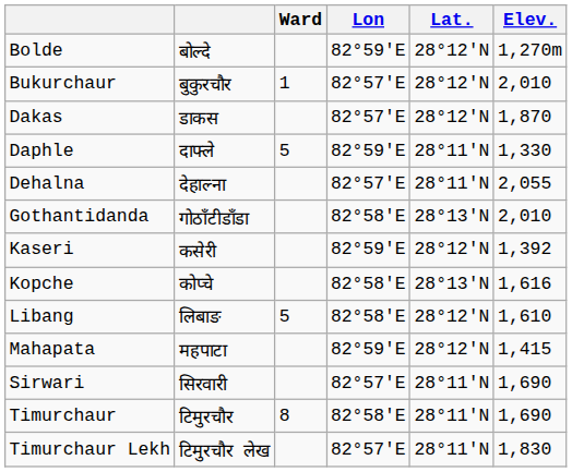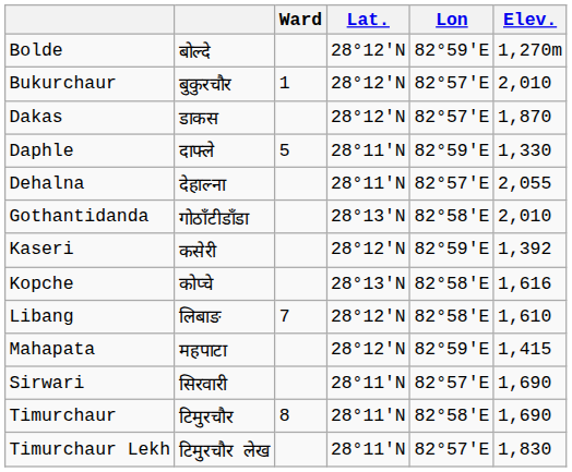columns swapped: Lat. <-> Lon
Libang | Ward: 5 -> 7
